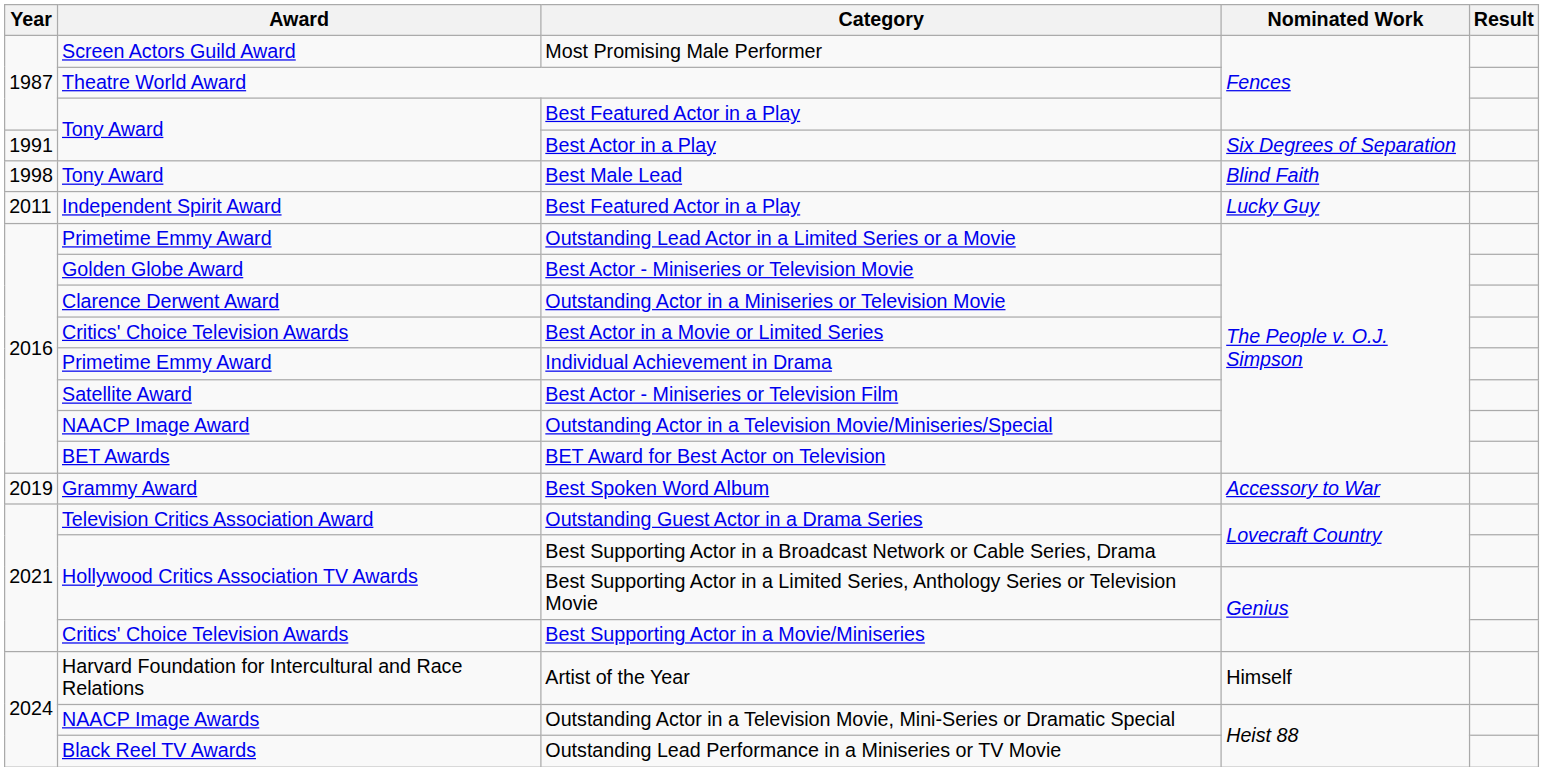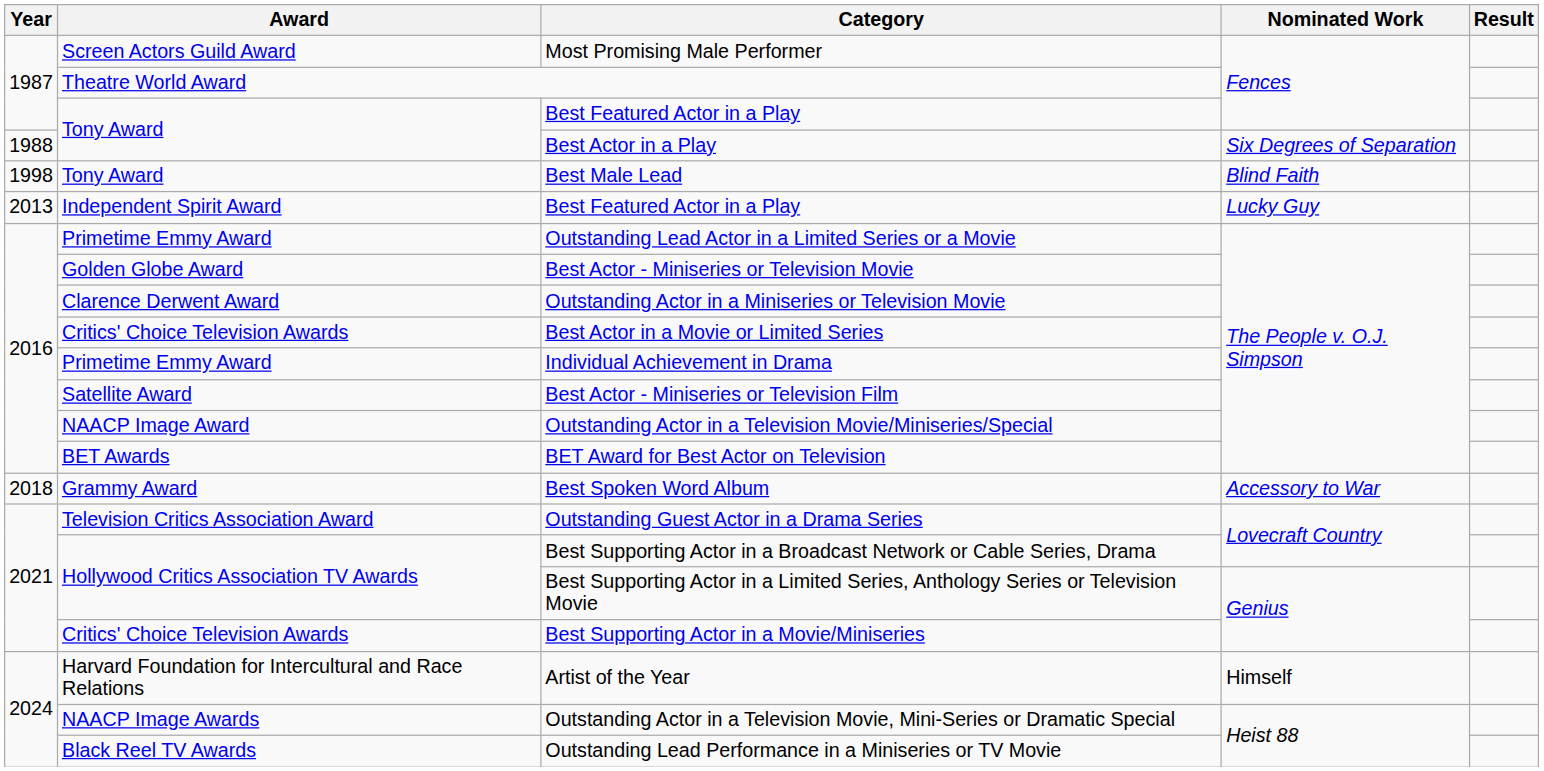Best Actor in a Play | Year: 1991 -> 1988
Best Featured Actor in a Play / Lucky Guy | Year: 2011 -> 2013
Best Spoken Word Album | Year: 2019 -> 2018
